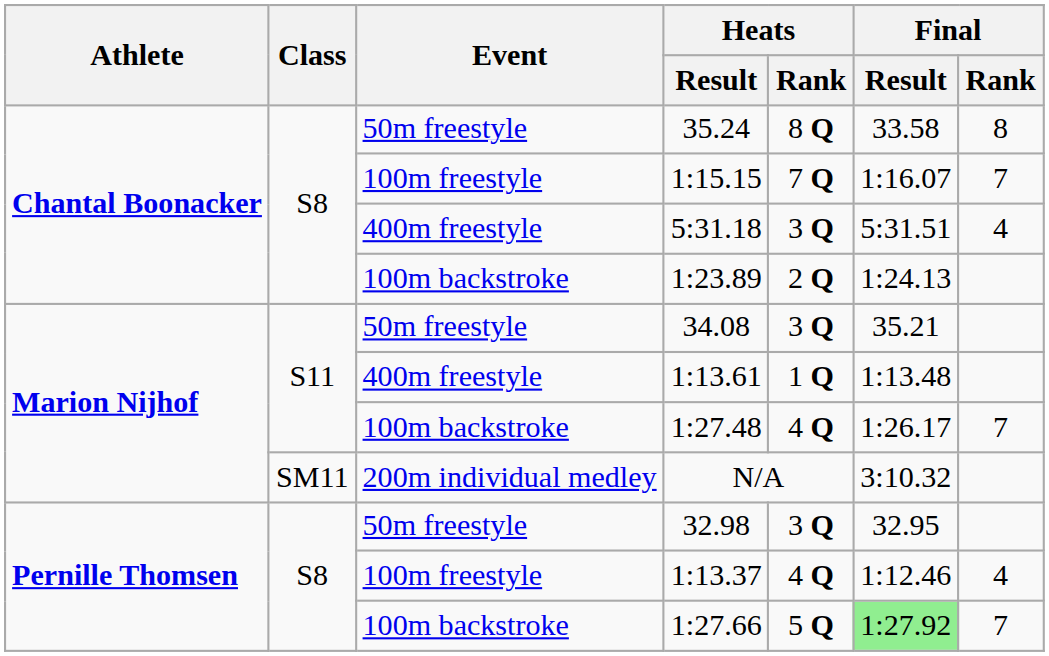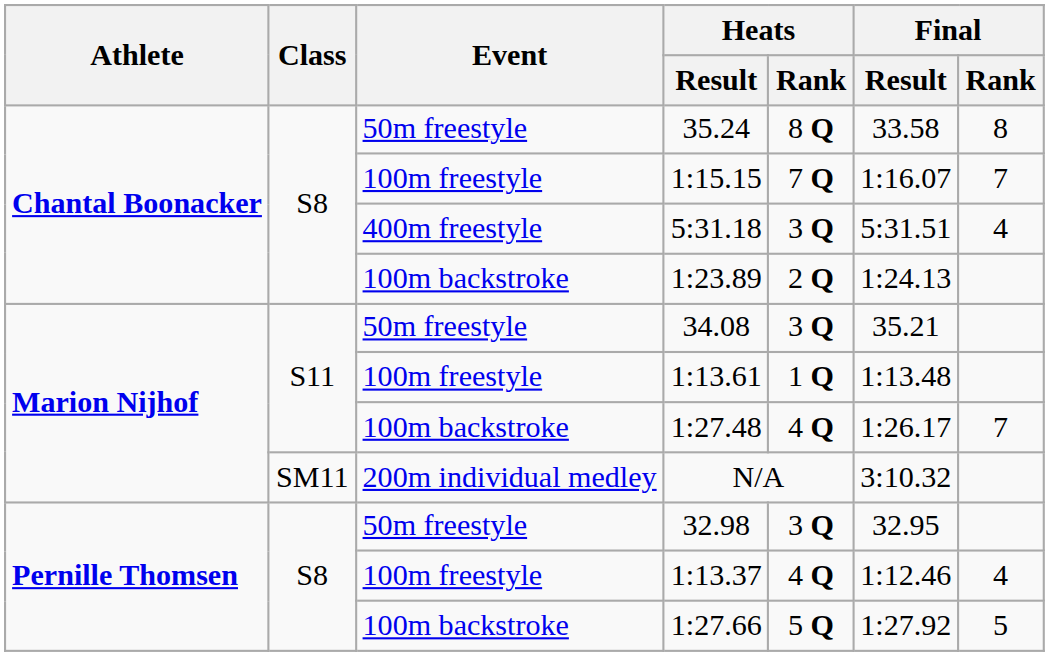1:13.61 | Event: 400m freestyle -> 100m freestyle
1:27.66 | Final / Result: lightgreen background -> no background
1:27.66 | Final / Rank: 7 -> 5
